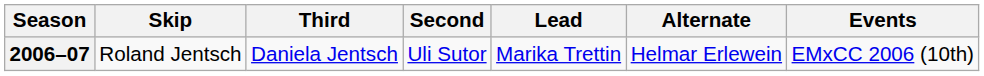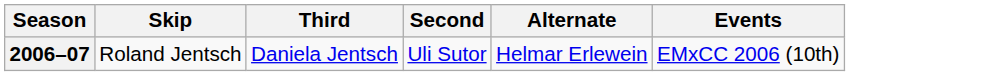- column: Lead | Marika Trettin
